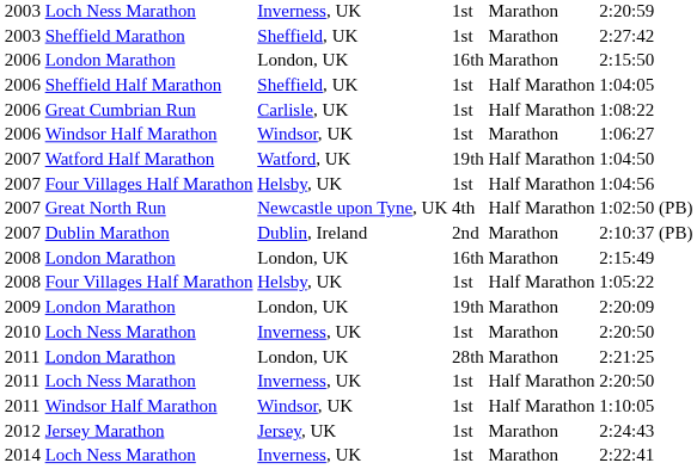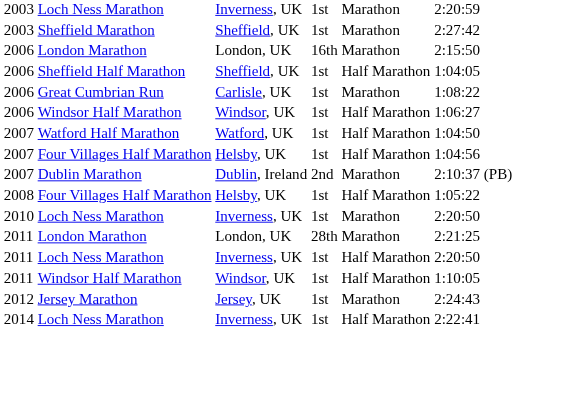Great Cumbrian Run | column 5: Half Marathon -> Marathon
2006 / Windsor Half Marathon | column 5: Marathon -> Half Marathon
Watford Half Marathon | column 4: 19th -> 1st
- row: 2007 | Great North Run | Newcastle upon Tyne, UK | 4th | Half Marathon | 1:02:50 (PB)
- row: 2008 | London Marathon | London, UK | 16th | Marathon | 2:15:49
- row: 2009 | London Marathon | London, UK | 19th | Marathon | 2:20:09
2014 / Loch Ness Marathon | column 5: Marathon -> Half Marathon
